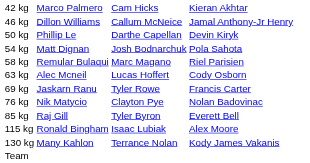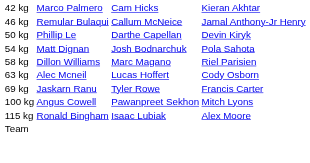46 kg | column 2: Dillon Williams -> Remular Bulaqui
58 kg | column 2: Remular Bulaqui -> Dillon Williams
- row: 76 kg | Nik Matycio | Clayton Pye | Nolan Badovinac
- row: 85 kg | Raj Gill | Tyler Byron | Everett Bell
+ row: 100 kg | Angus Cowell | Pawanpreet Sekhon | Mitch Lyons
- row: 130 kg | Many Kahlon | Terrance Nolan | Kody James Vakanis
